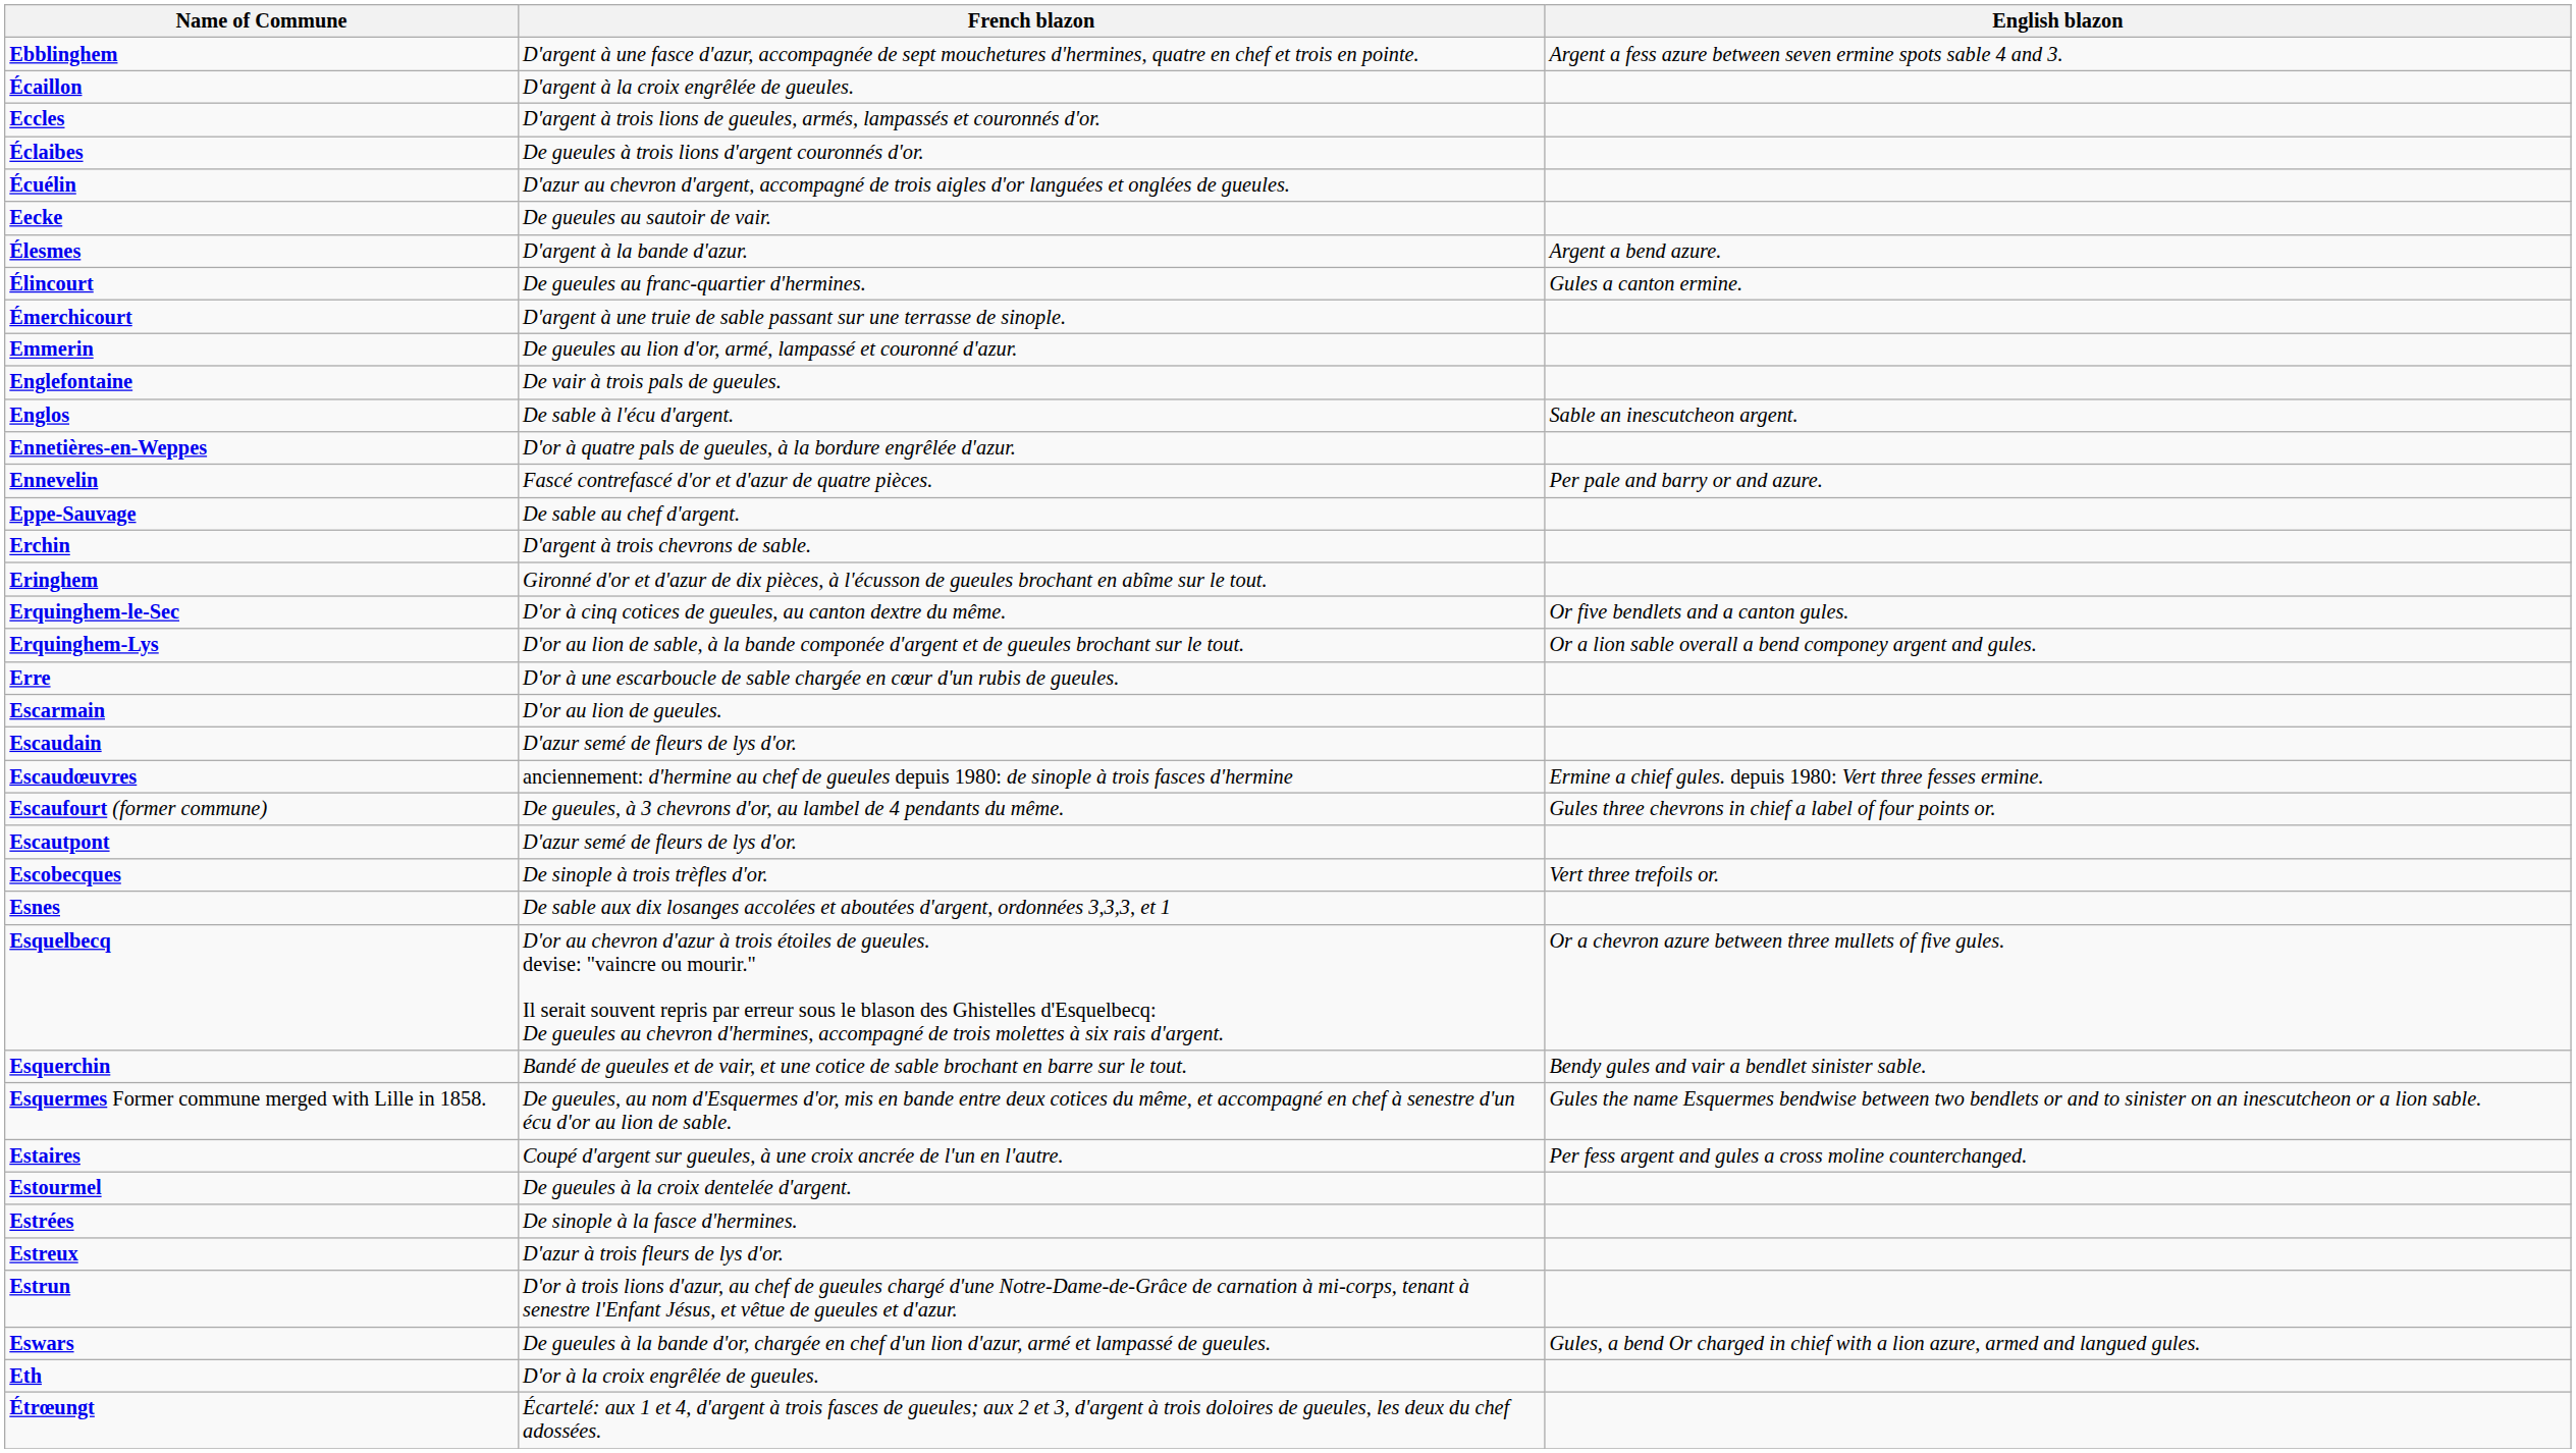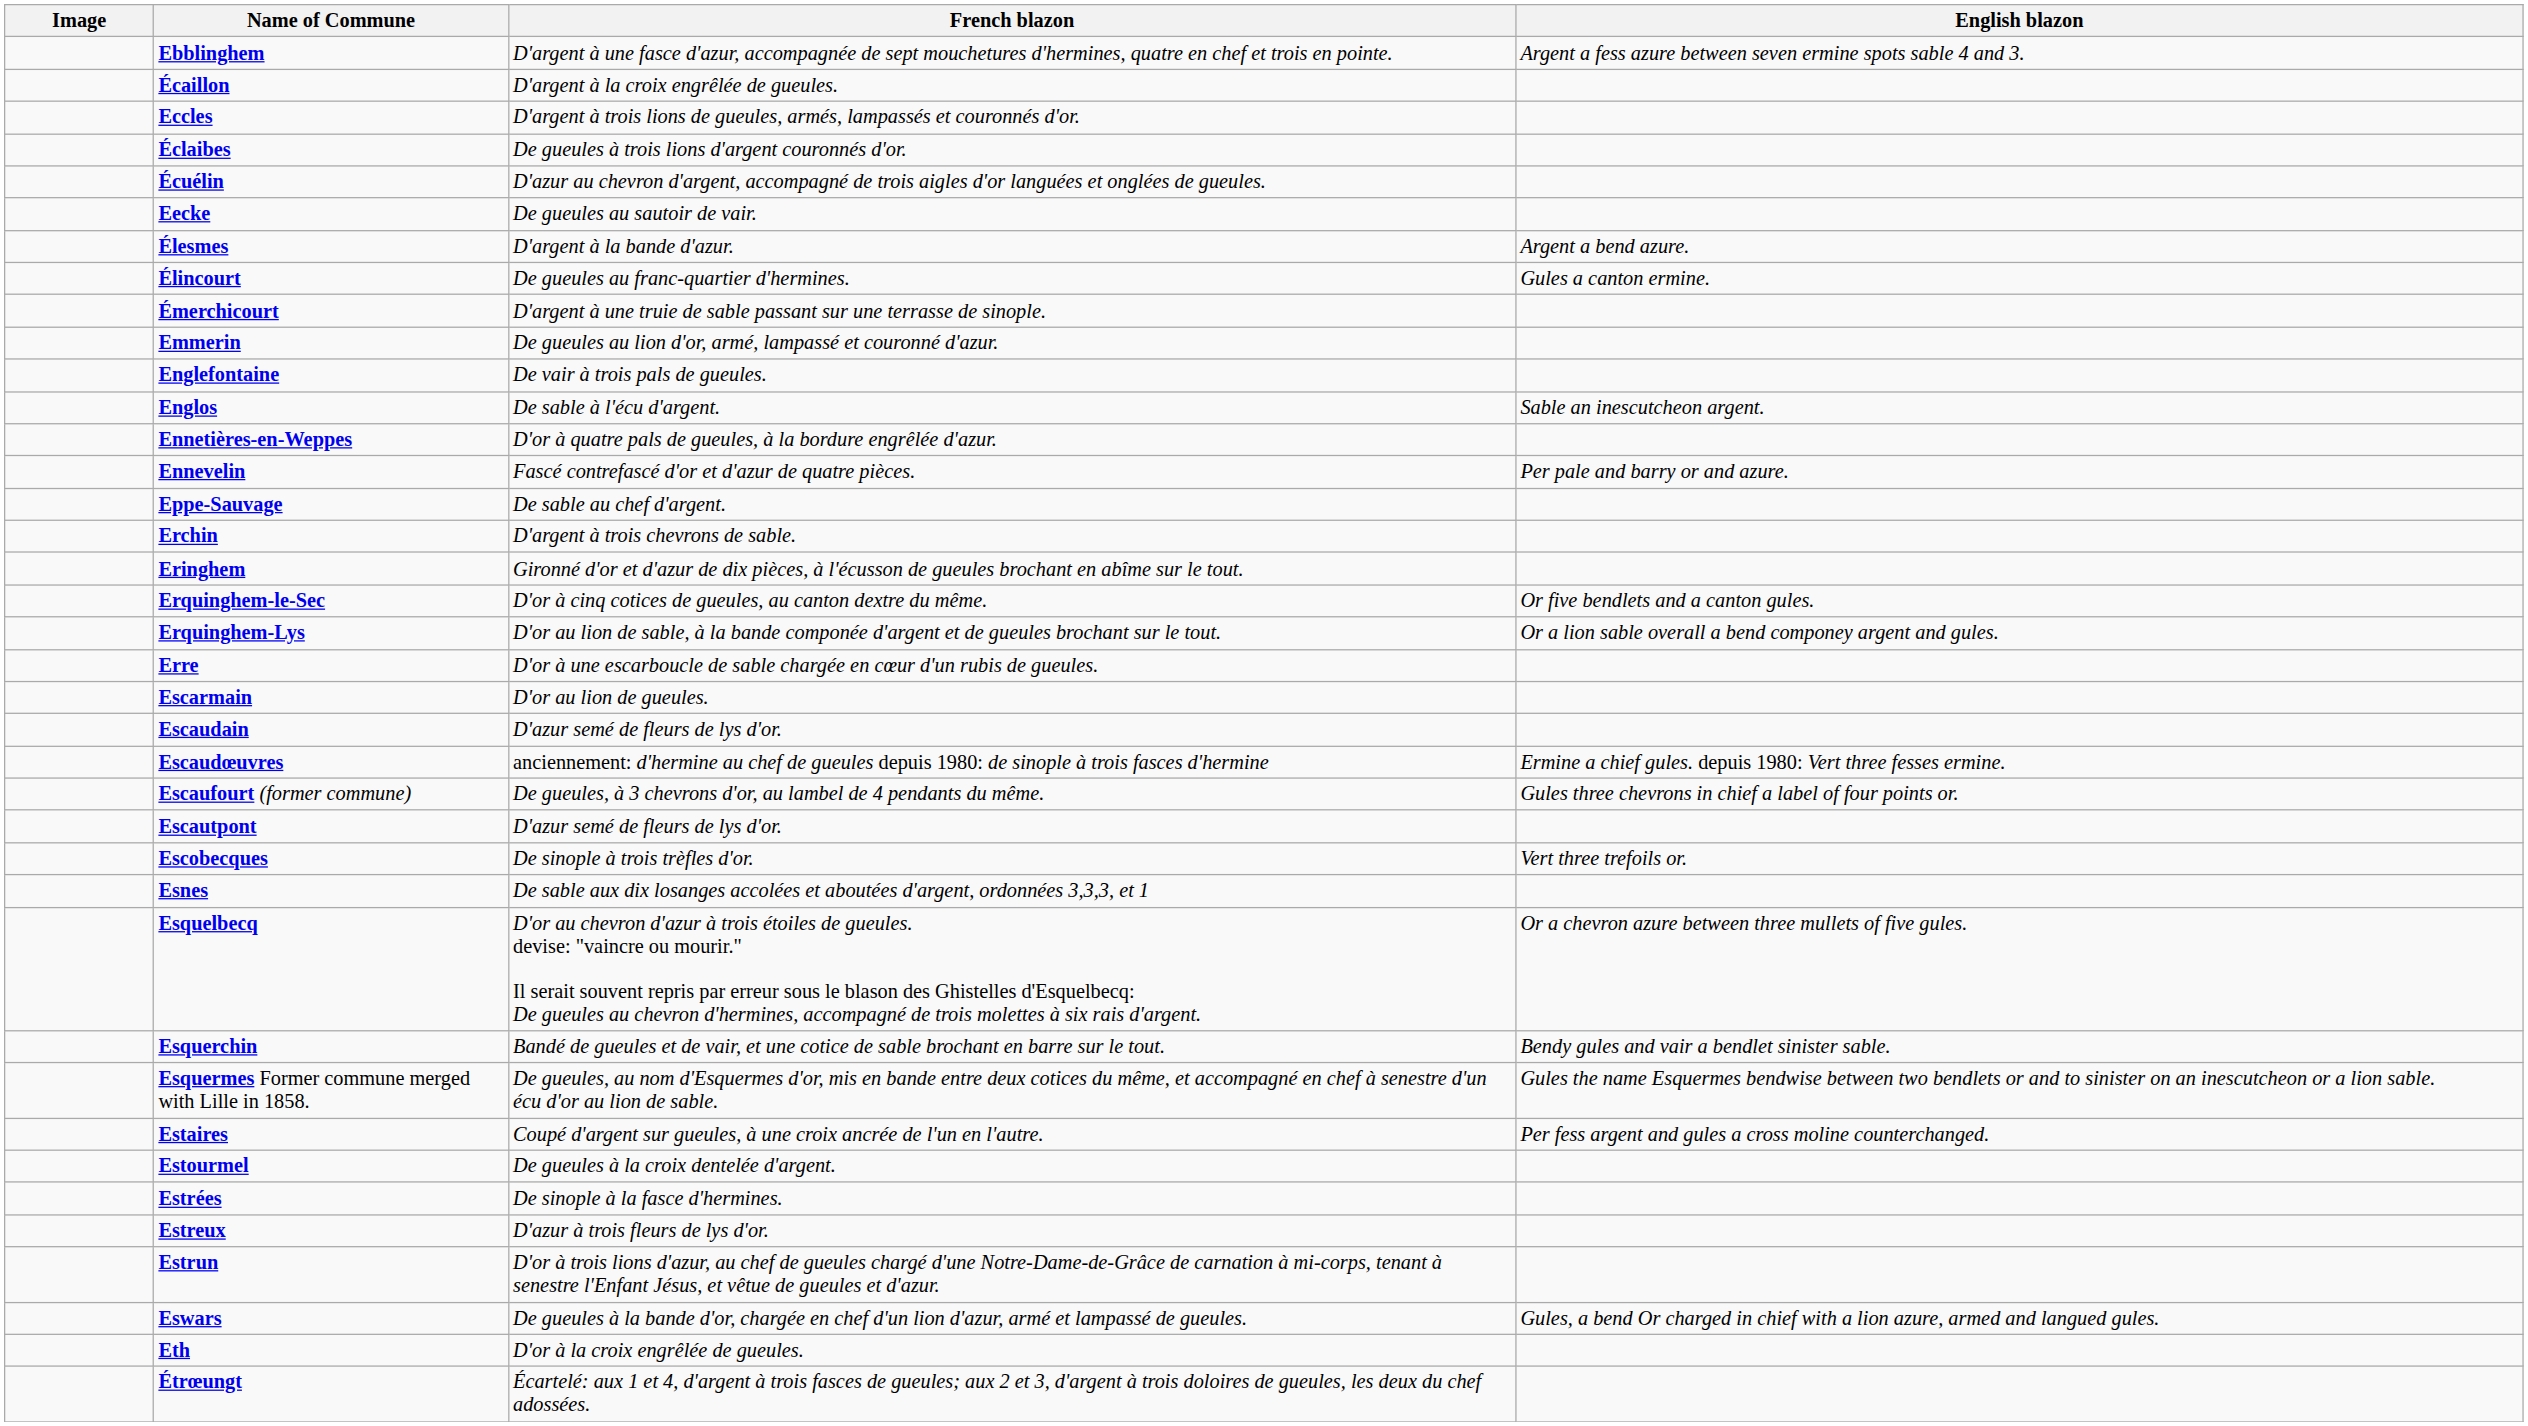+ column: Image
